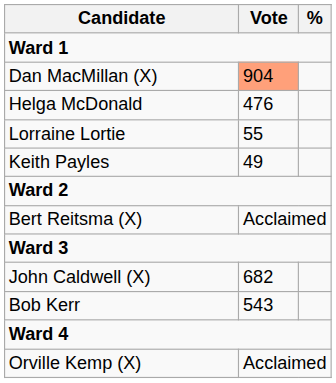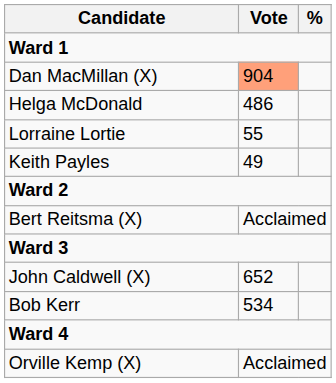Helga McDonald | Vote: 476 -> 486
John Caldwell (X) | Vote: 682 -> 652
Bob Kerr | Vote: 543 -> 534
